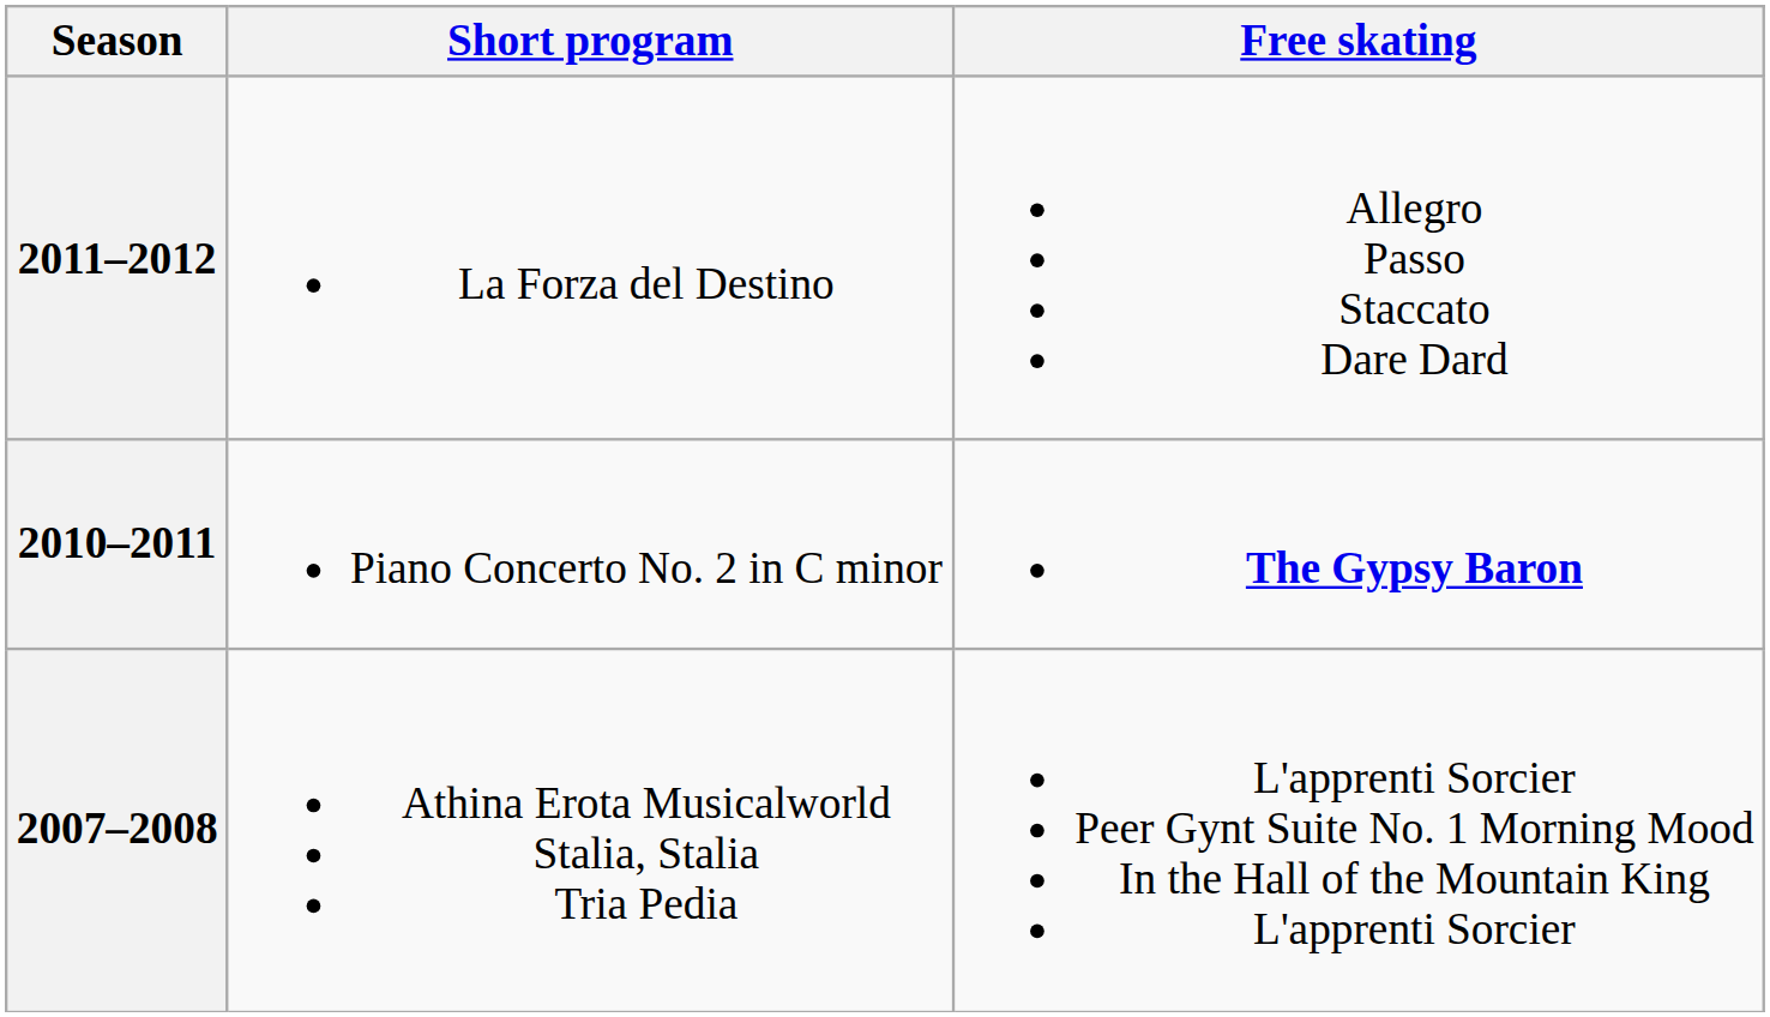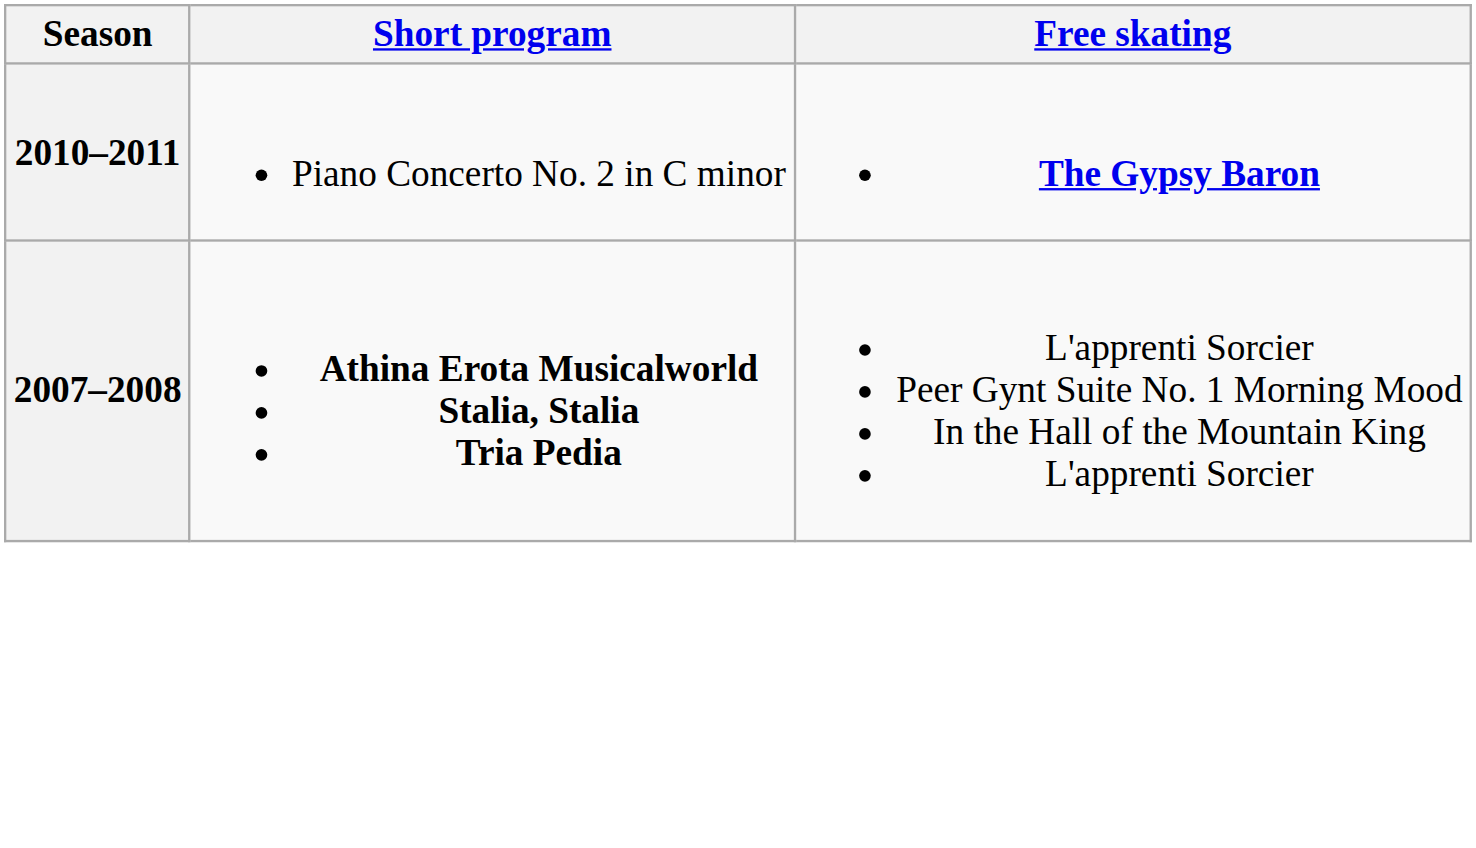- row: 2011–2012 | La Forza del Destino | Allegro Passo Staccato Dare Dard
2007–2008 | Short program: normal -> bold
